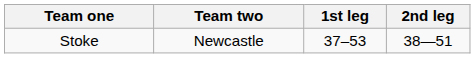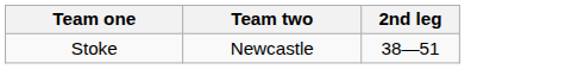- column: 1st leg | 37–53
